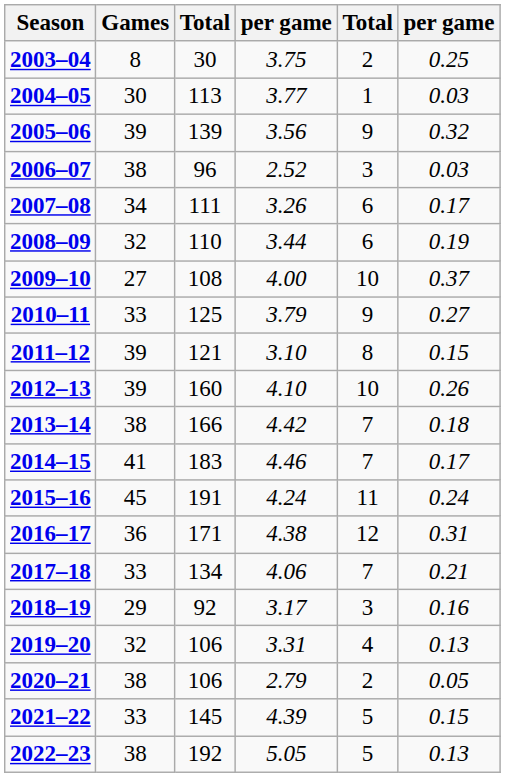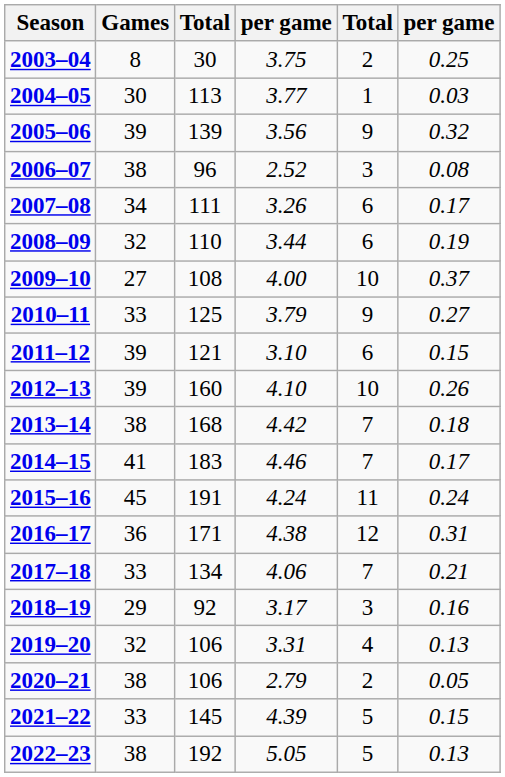2006–07 | column 6: 0.03 -> 0.08
2011–12 | column 5: 8 -> 6
2013–14 | column 3: 166 -> 168
